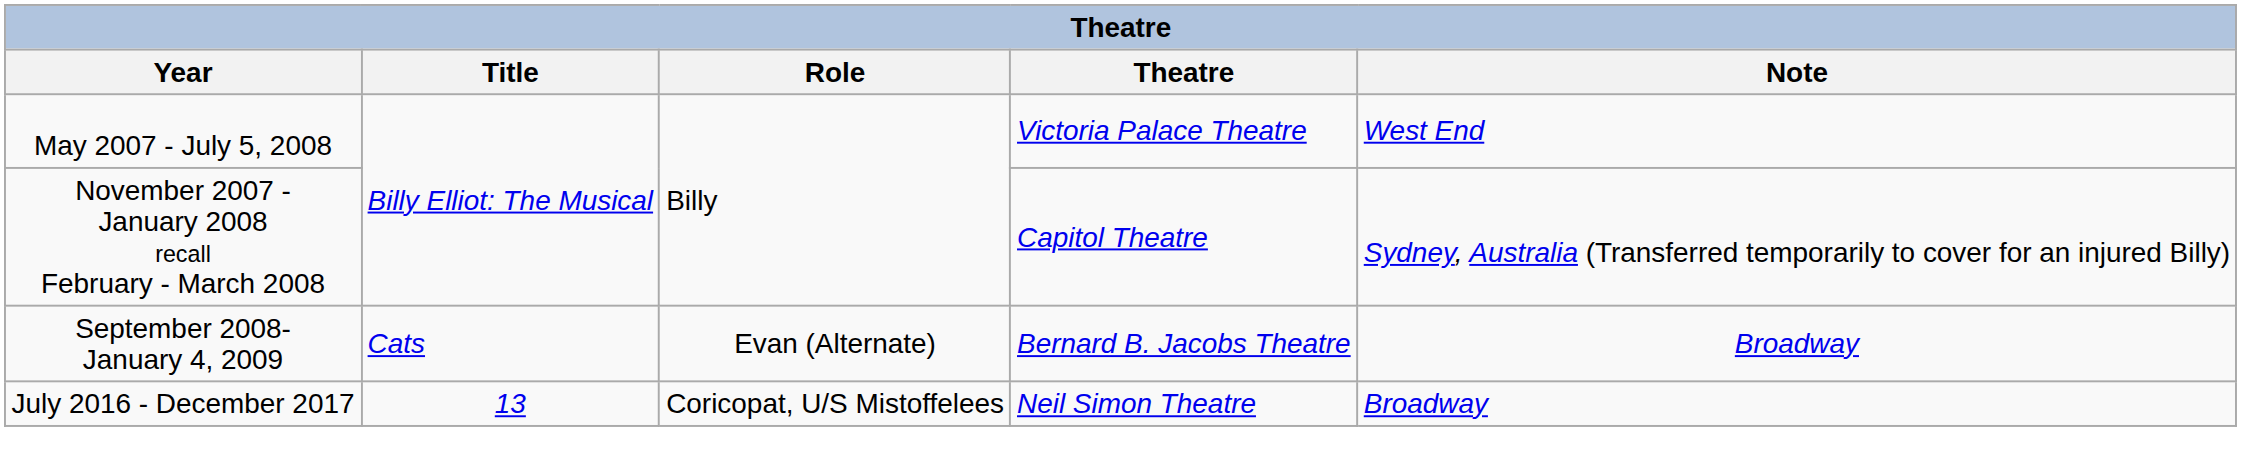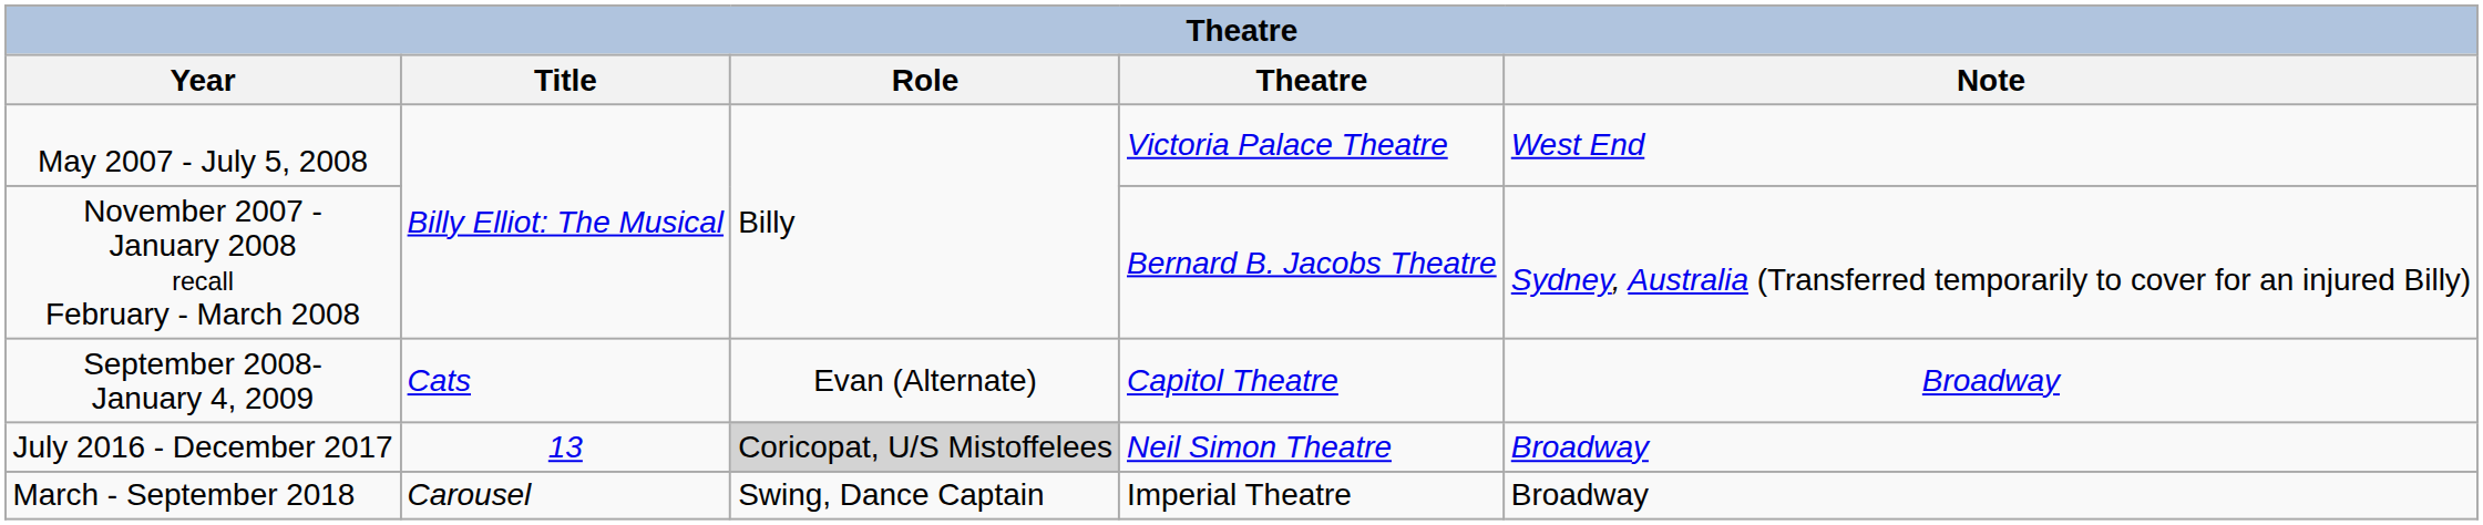November 2007 - January 2008 recall February - March 2008 | Theatre: Capitol Theatre -> Bernard B. Jacobs Theatre
September 2008- January 4, 2009 | Theatre: Bernard B. Jacobs Theatre -> Capitol Theatre
July 2016 - December 2017 | Role: no background -> lightgrey background
+ row: March - September 2018 | Carousel | Swing, Dance Captain | Imperial Theatre | Broadway
